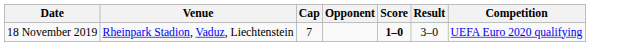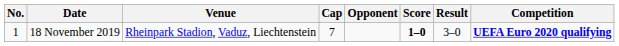+ column: No. | 1
18 November 2019 | Competition: normal -> bold
